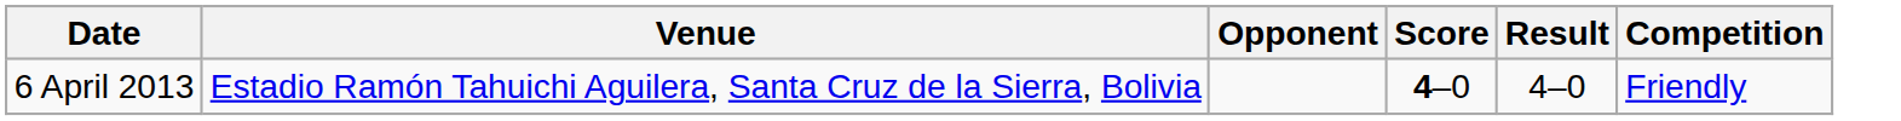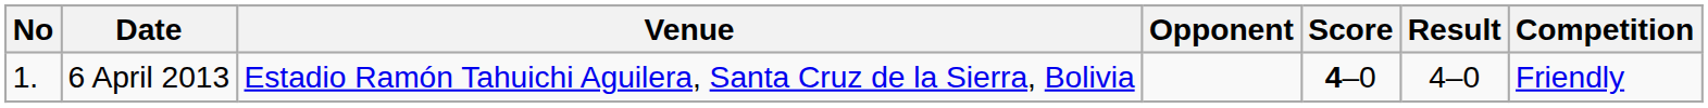+ column: No | 1.
